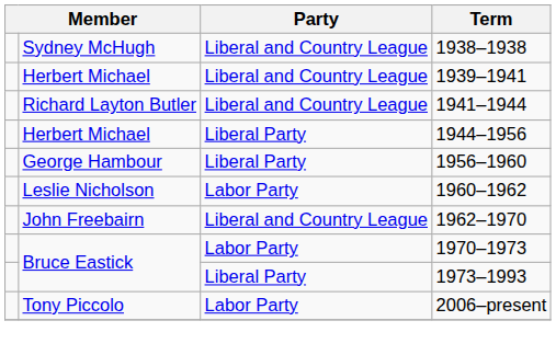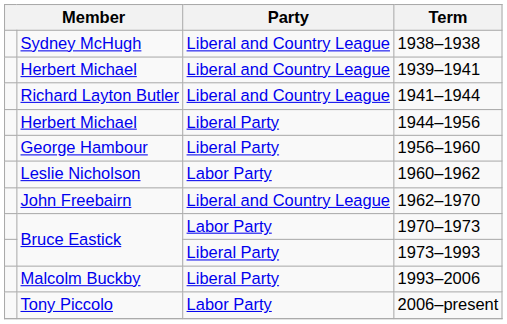+ row: Malcolm Buckby | Liberal Party | 1993–2006
